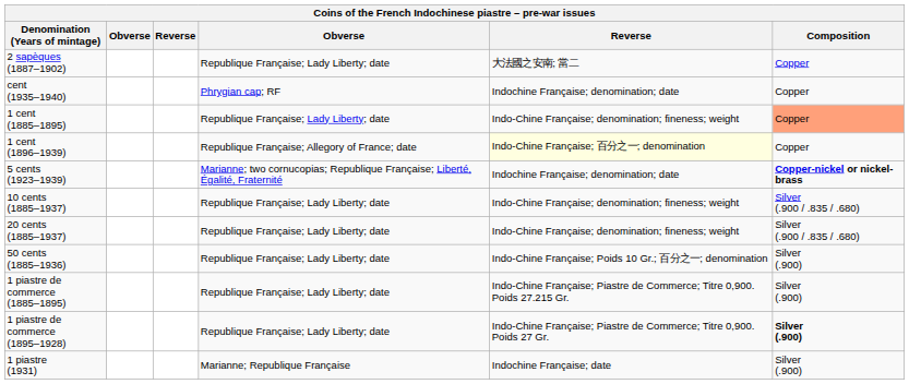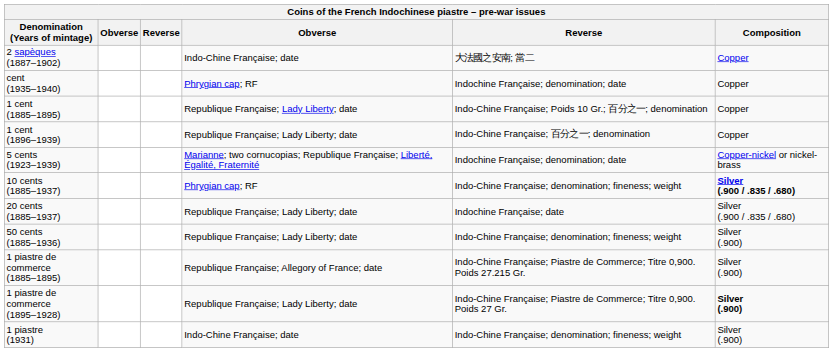2 sapèques (1887–1902) | column 4: Republique Française; Lady Liberty; date -> Indo-Chine Française; date
1 cent (1885–1895) | column 5: Indo-Chine Française; denomination; fineness; weight -> Indo-Chine Française; Poids 10 Gr.; 百分之一; denomination
1 cent (1885–1895) | Composition: lightsalmon background -> no background
1 cent (1896–1939) | column 4: Republique Française; Allegory of France; date -> Republique Française; Lady Liberty; date
1 cent (1896–1939) | column 5: lightyellow background -> no background
5 cents (1923–1939) | Composition: bold -> normal
10 cents (1885–1937) | column 4: Republique Française; Lady Liberty; date -> Phrygian cap; RF
10 cents (1885–1937) | Composition: normal -> bold
20 cents (1885–1937) | column 5: Indo-Chine Française; denomination; fineness; weight -> Indochine Française; date
50 cents (1885–1936) | column 5: Indo-Chine Française; Poids 10 Gr.; 百分之一; denomination -> Indo-Chine Française; denomination; fineness; weight
1 piastre de commerce (1885–1895) | column 4: Republique Française; Lady Liberty; date -> Republique Française; Allegory of France; date
1 piastre (1931) | column 4: Marianne; Republique Française -> Indo-Chine Française; date
1 piastre (1931) | column 5: Indochine Française; date -> Indo-Chine Française; denomination; fineness; weight
